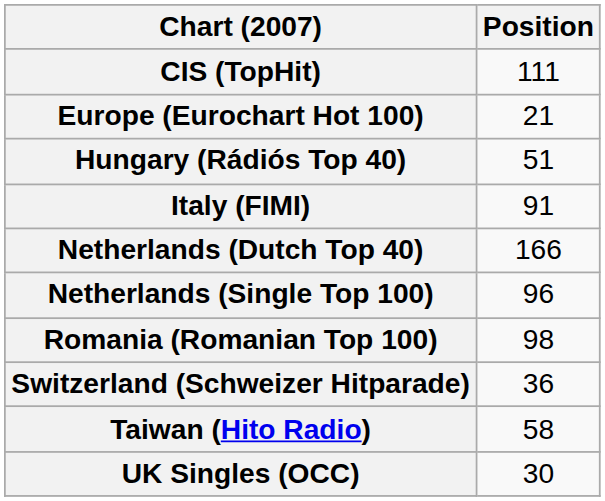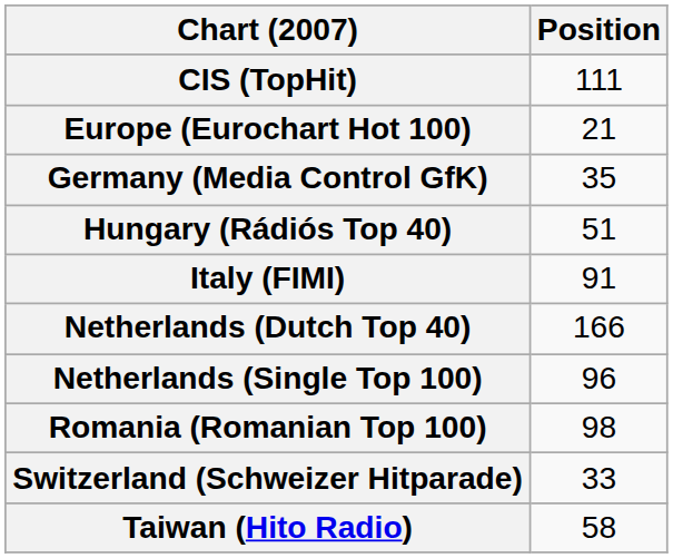+ row: Germany (Media Control GfK) | 35
Switzerland (Schweizer Hitparade) | Position: 36 -> 33
- row: UK Singles (OCC) | 30
